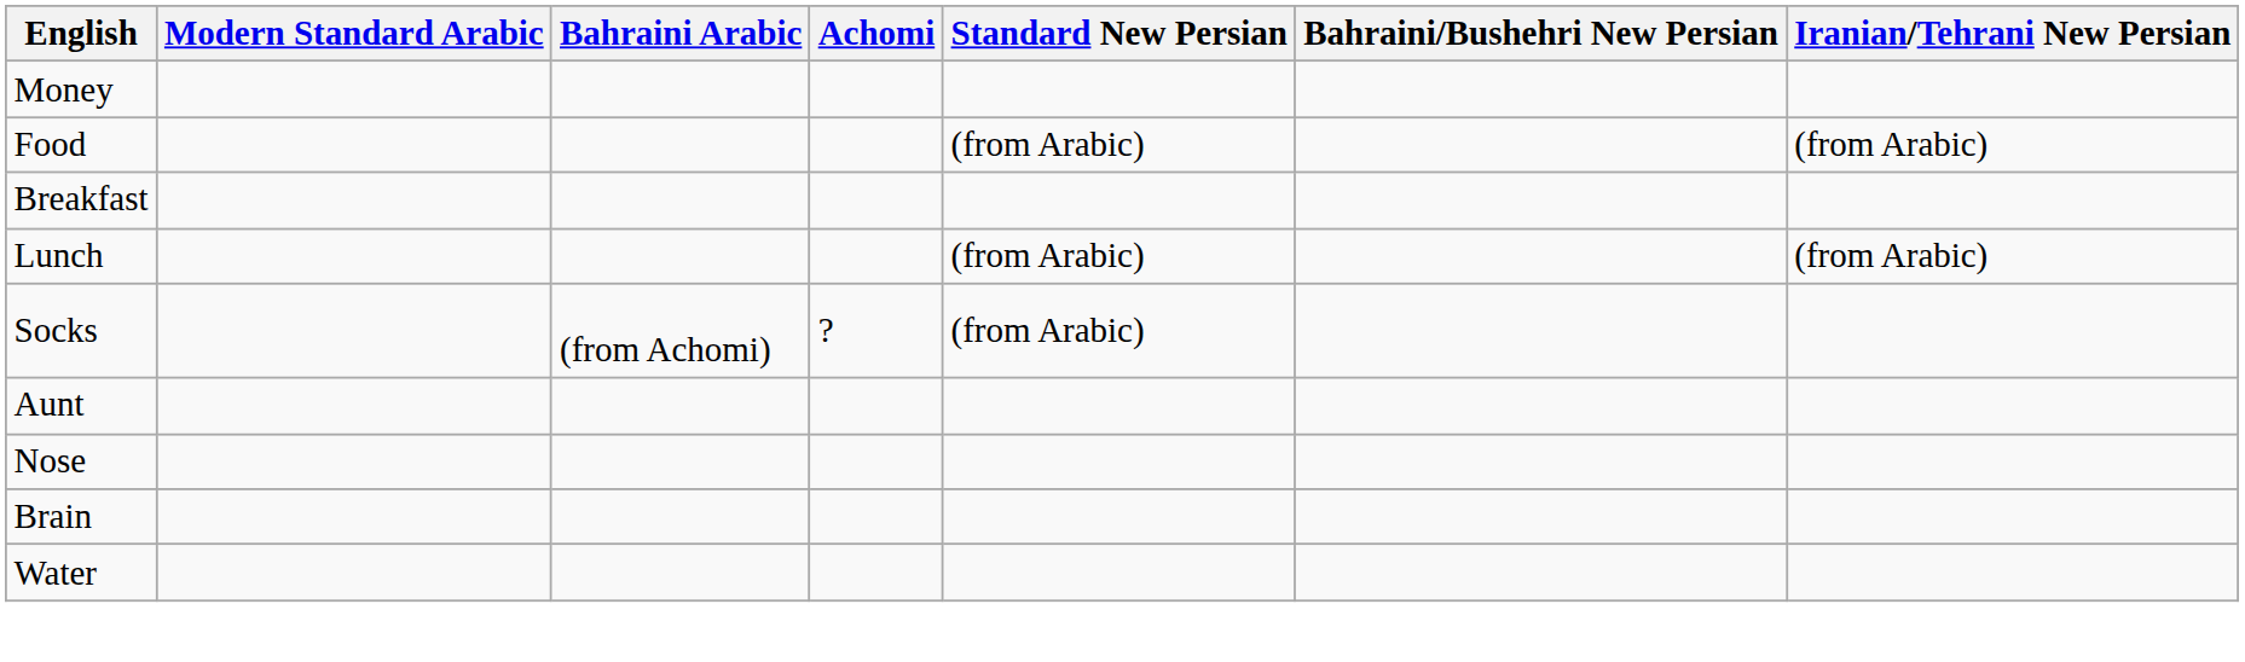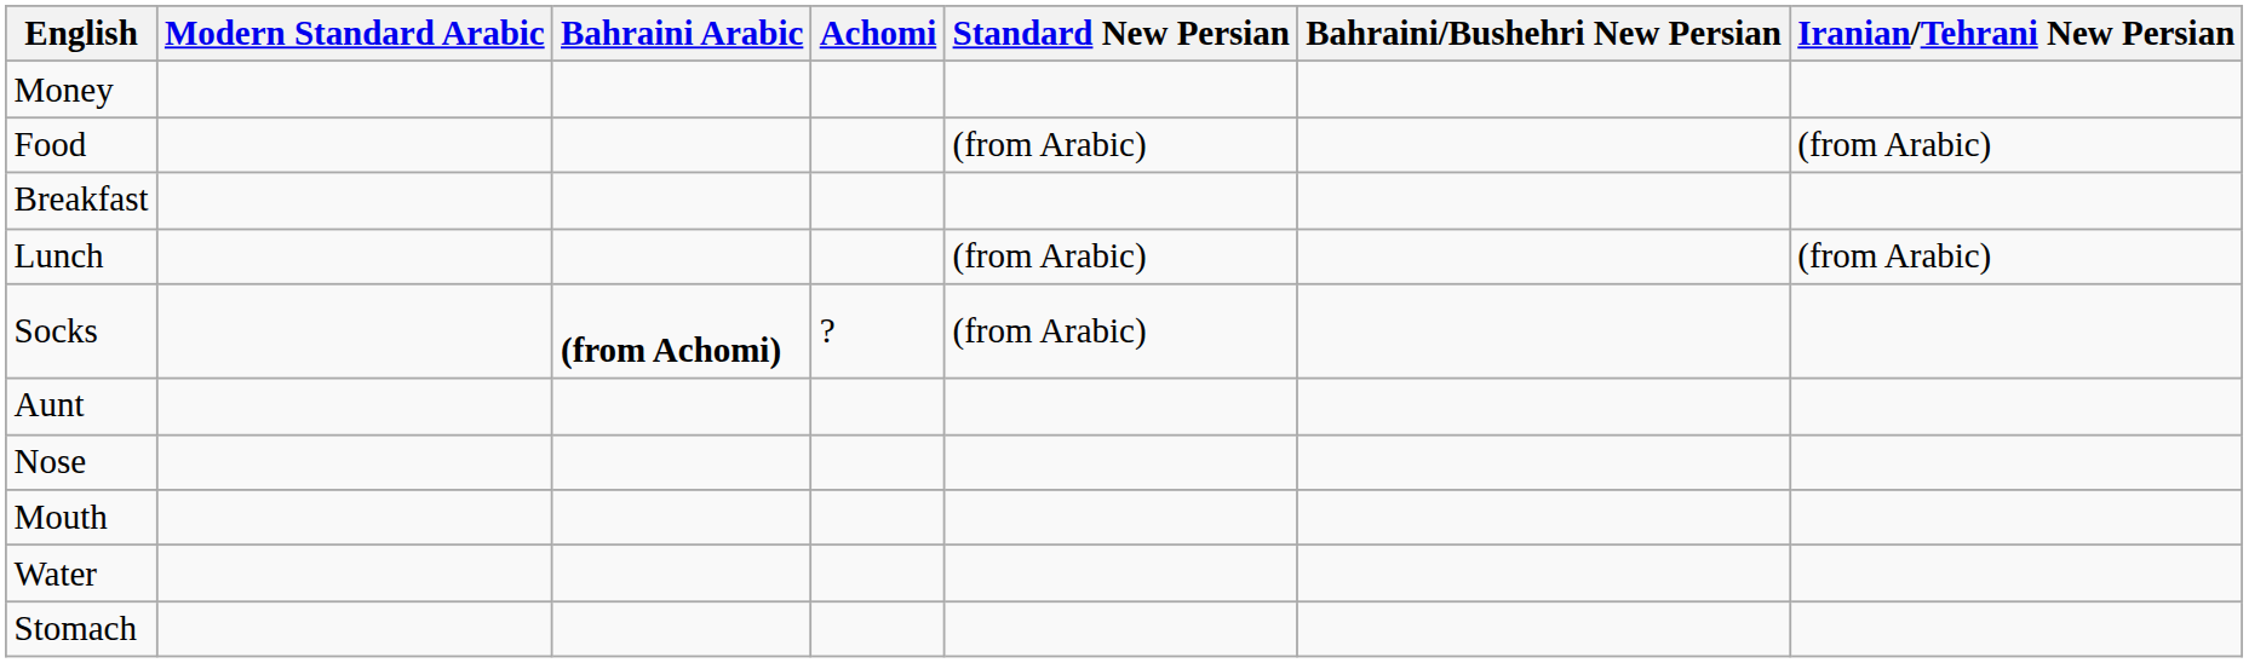Socks | Bahraini Arabic: normal -> bold
+ row: Mouth
- row: Brain
+ row: Stomach
